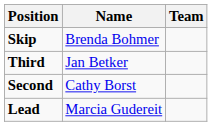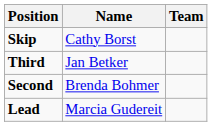Skip | Name: Brenda Bohmer -> Cathy Borst
Second | Name: Cathy Borst -> Brenda Bohmer
